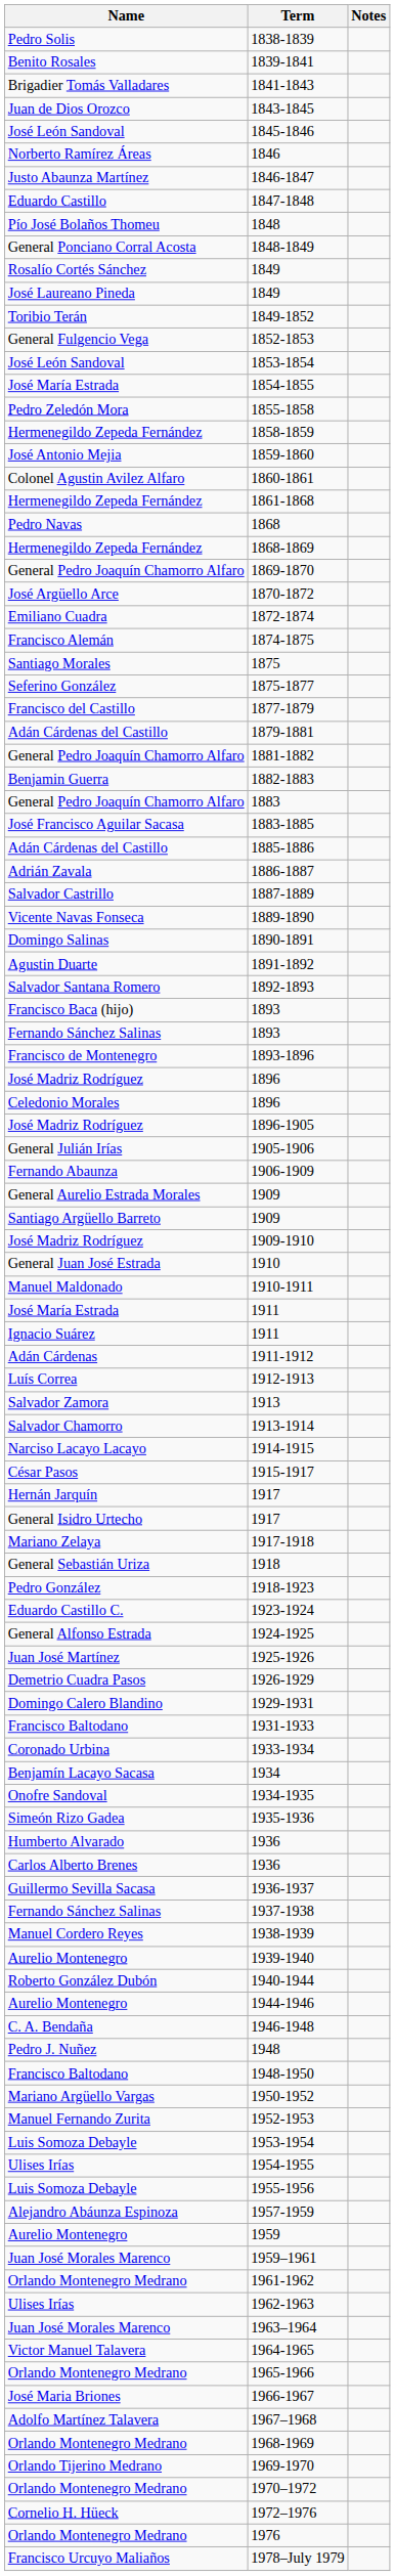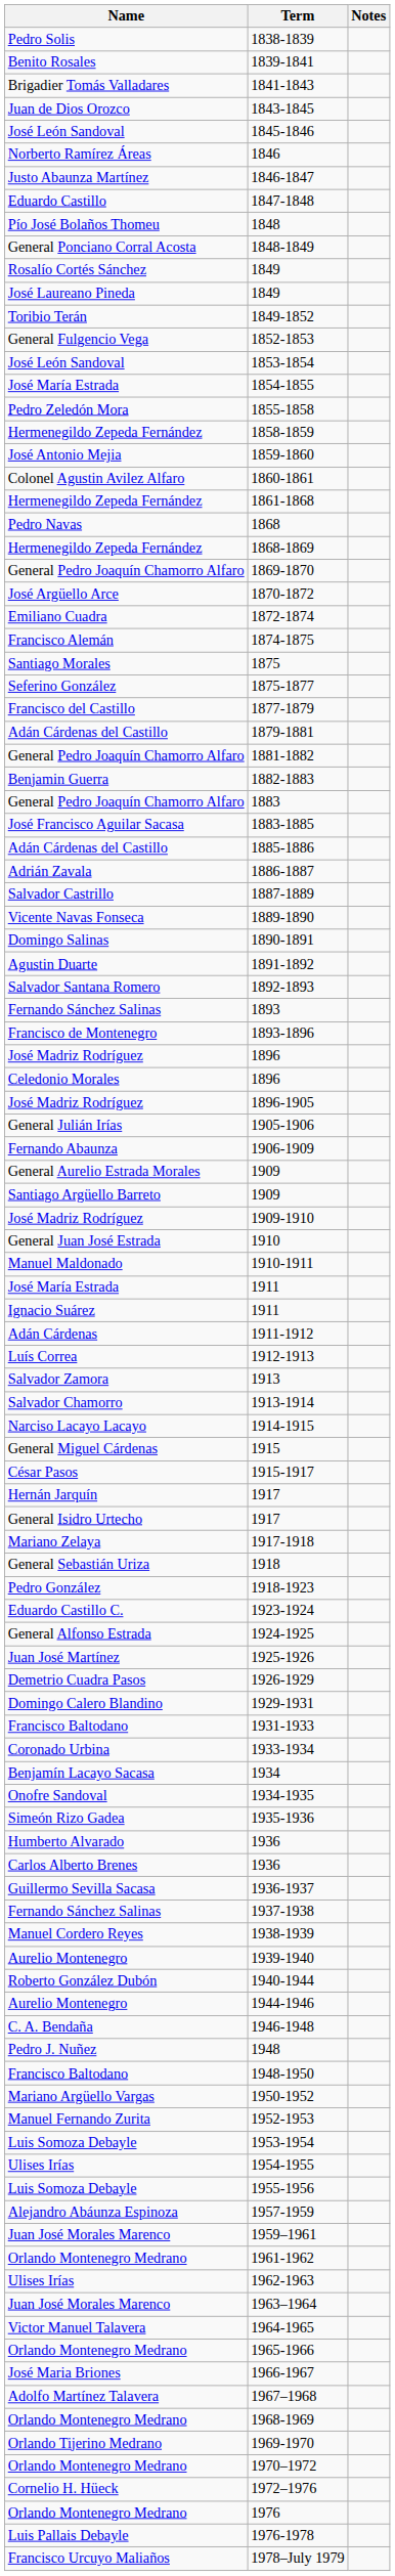- row: Francisco Baca (hijo) | 1893
+ row: General Miguel Cárdenas | 1915
- row: Aurelio Montenegro | 1959
+ row: Luis Pallais Debayle | 1976-1978
